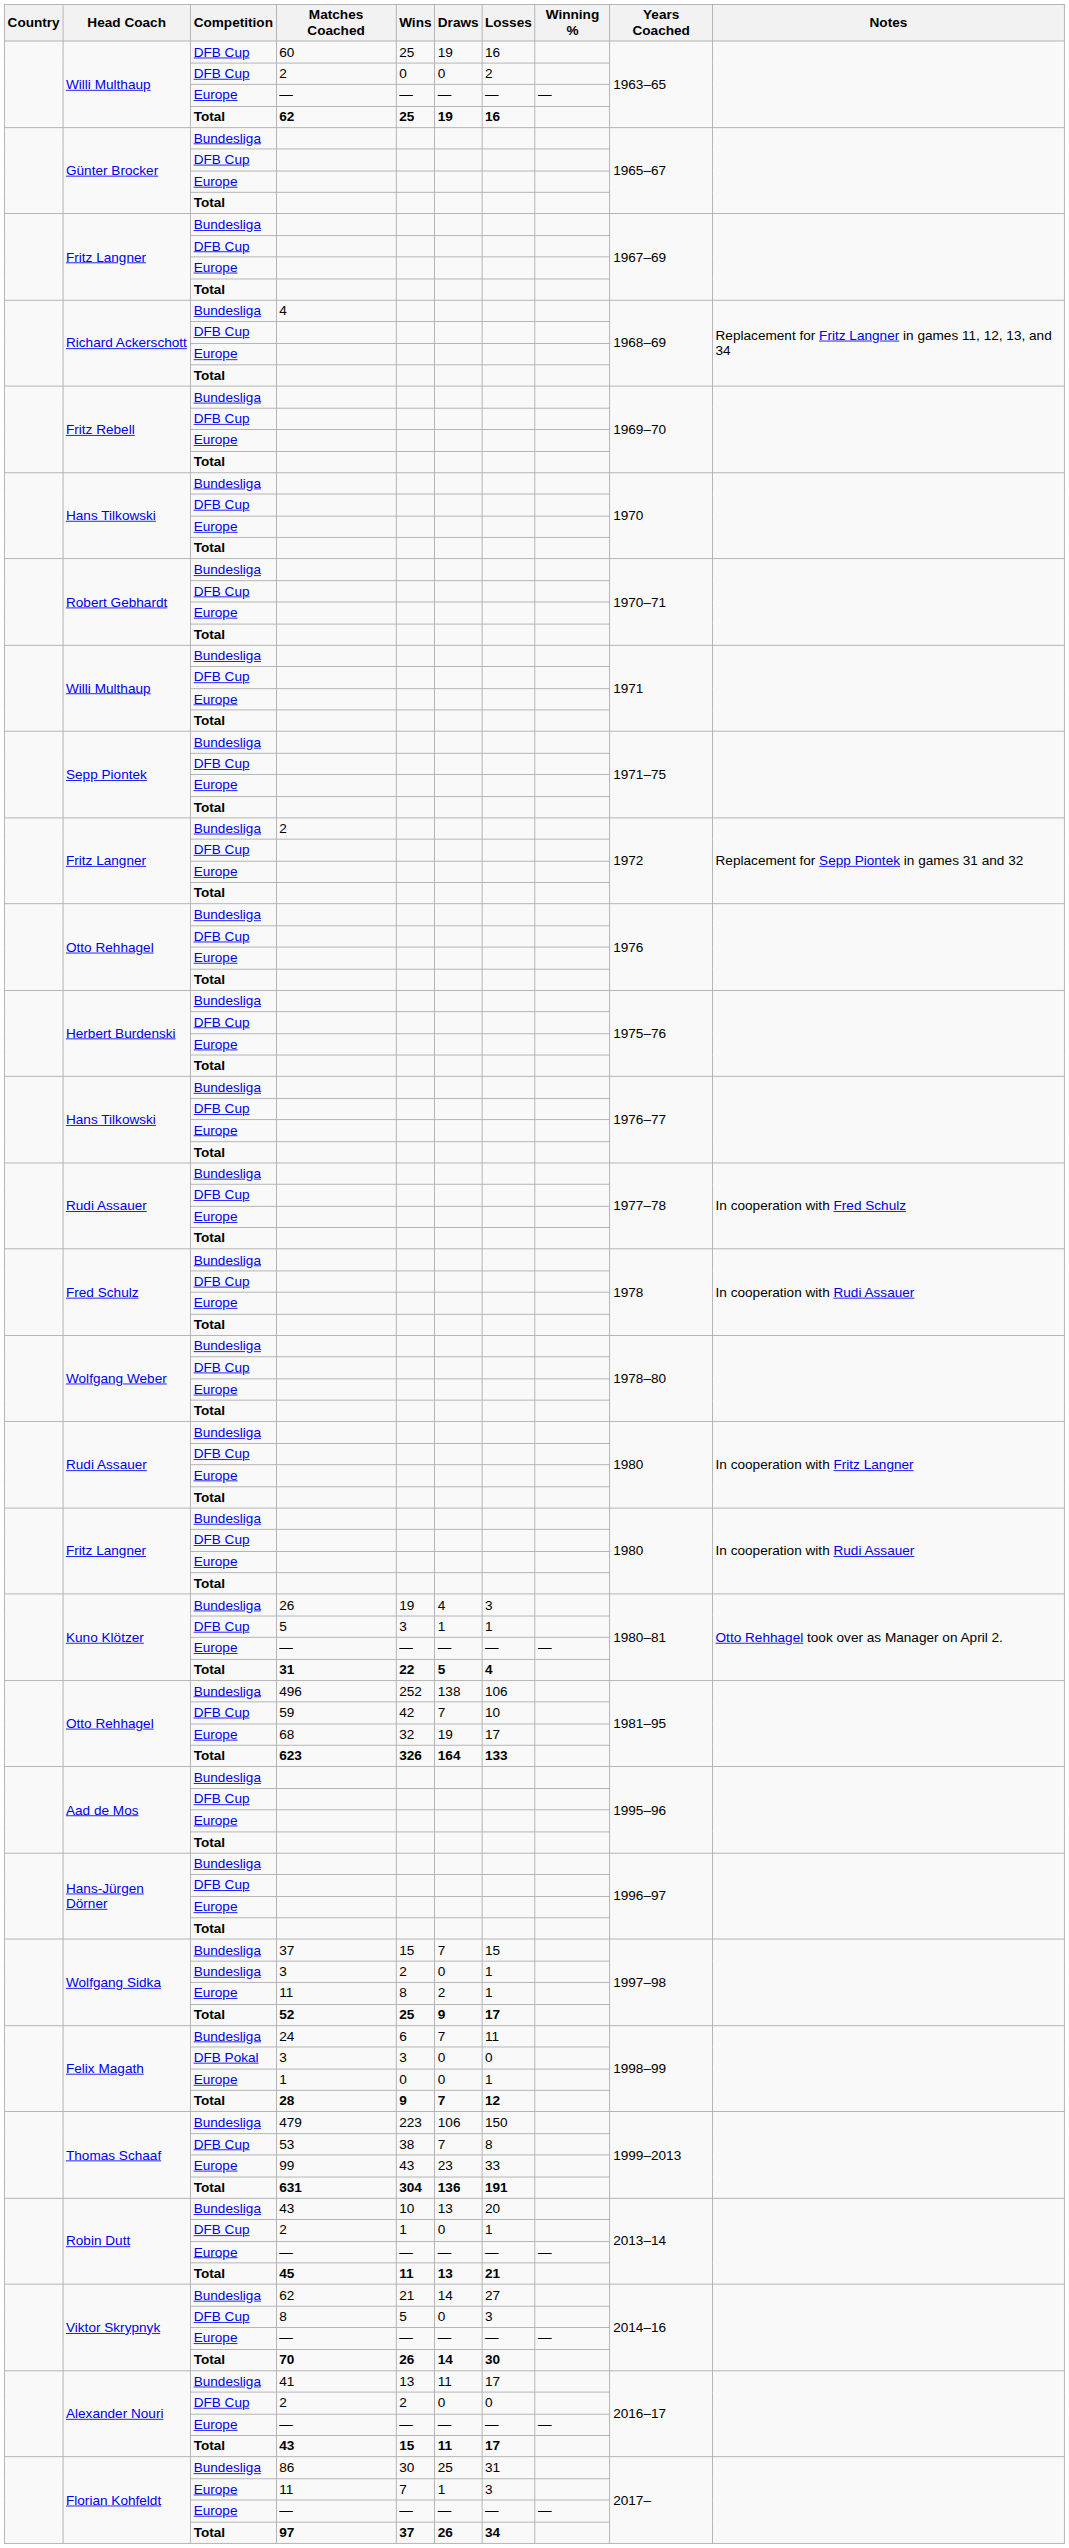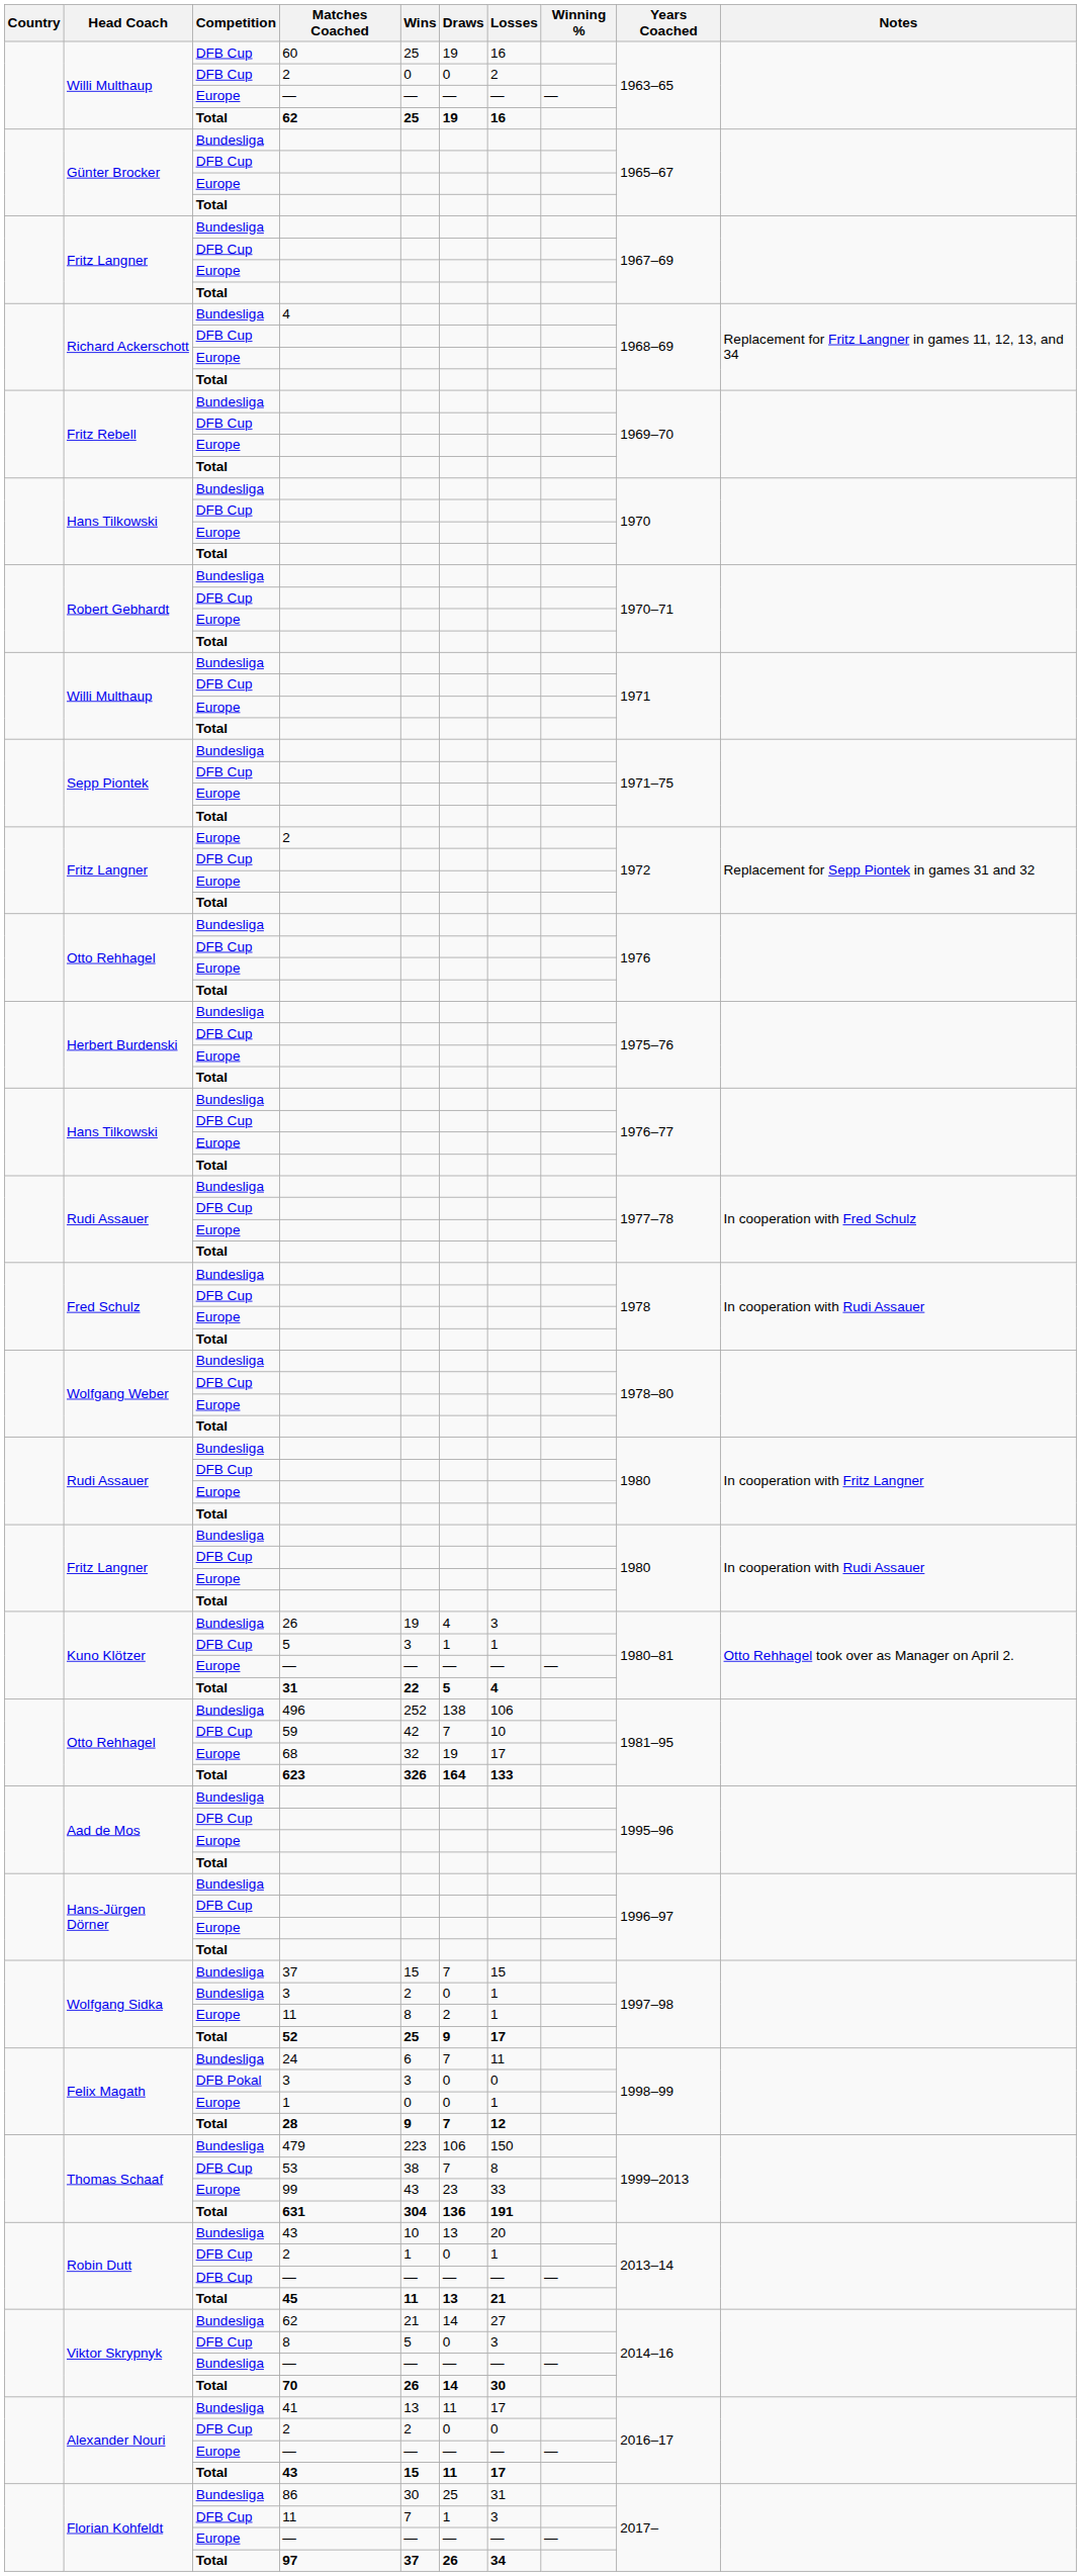Fritz Langner / 2 | Competition: Bundesliga -> Europe
Robin Dutt / — | Competition: Europe -> DFB Cup
Viktor Skrypnyk / — | Competition: Europe -> Bundesliga
Florian Kohfeldt / 11 | Competition: Europe -> DFB Cup
